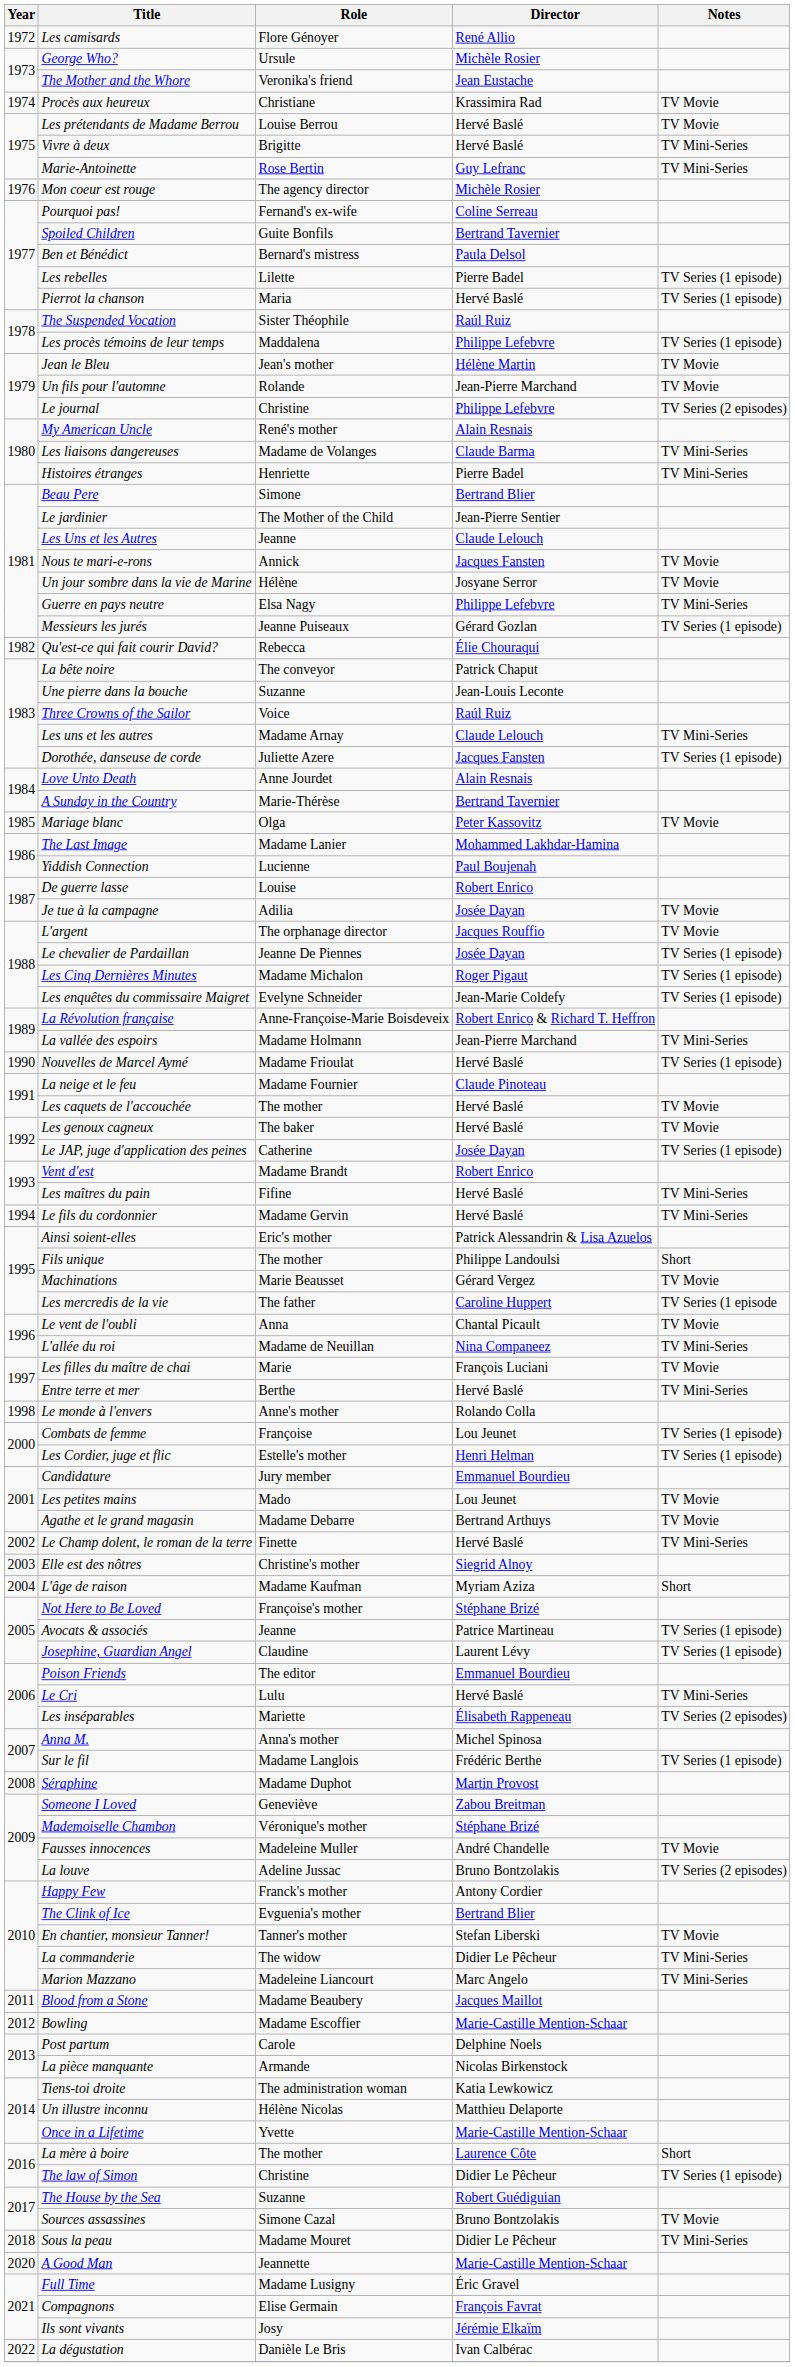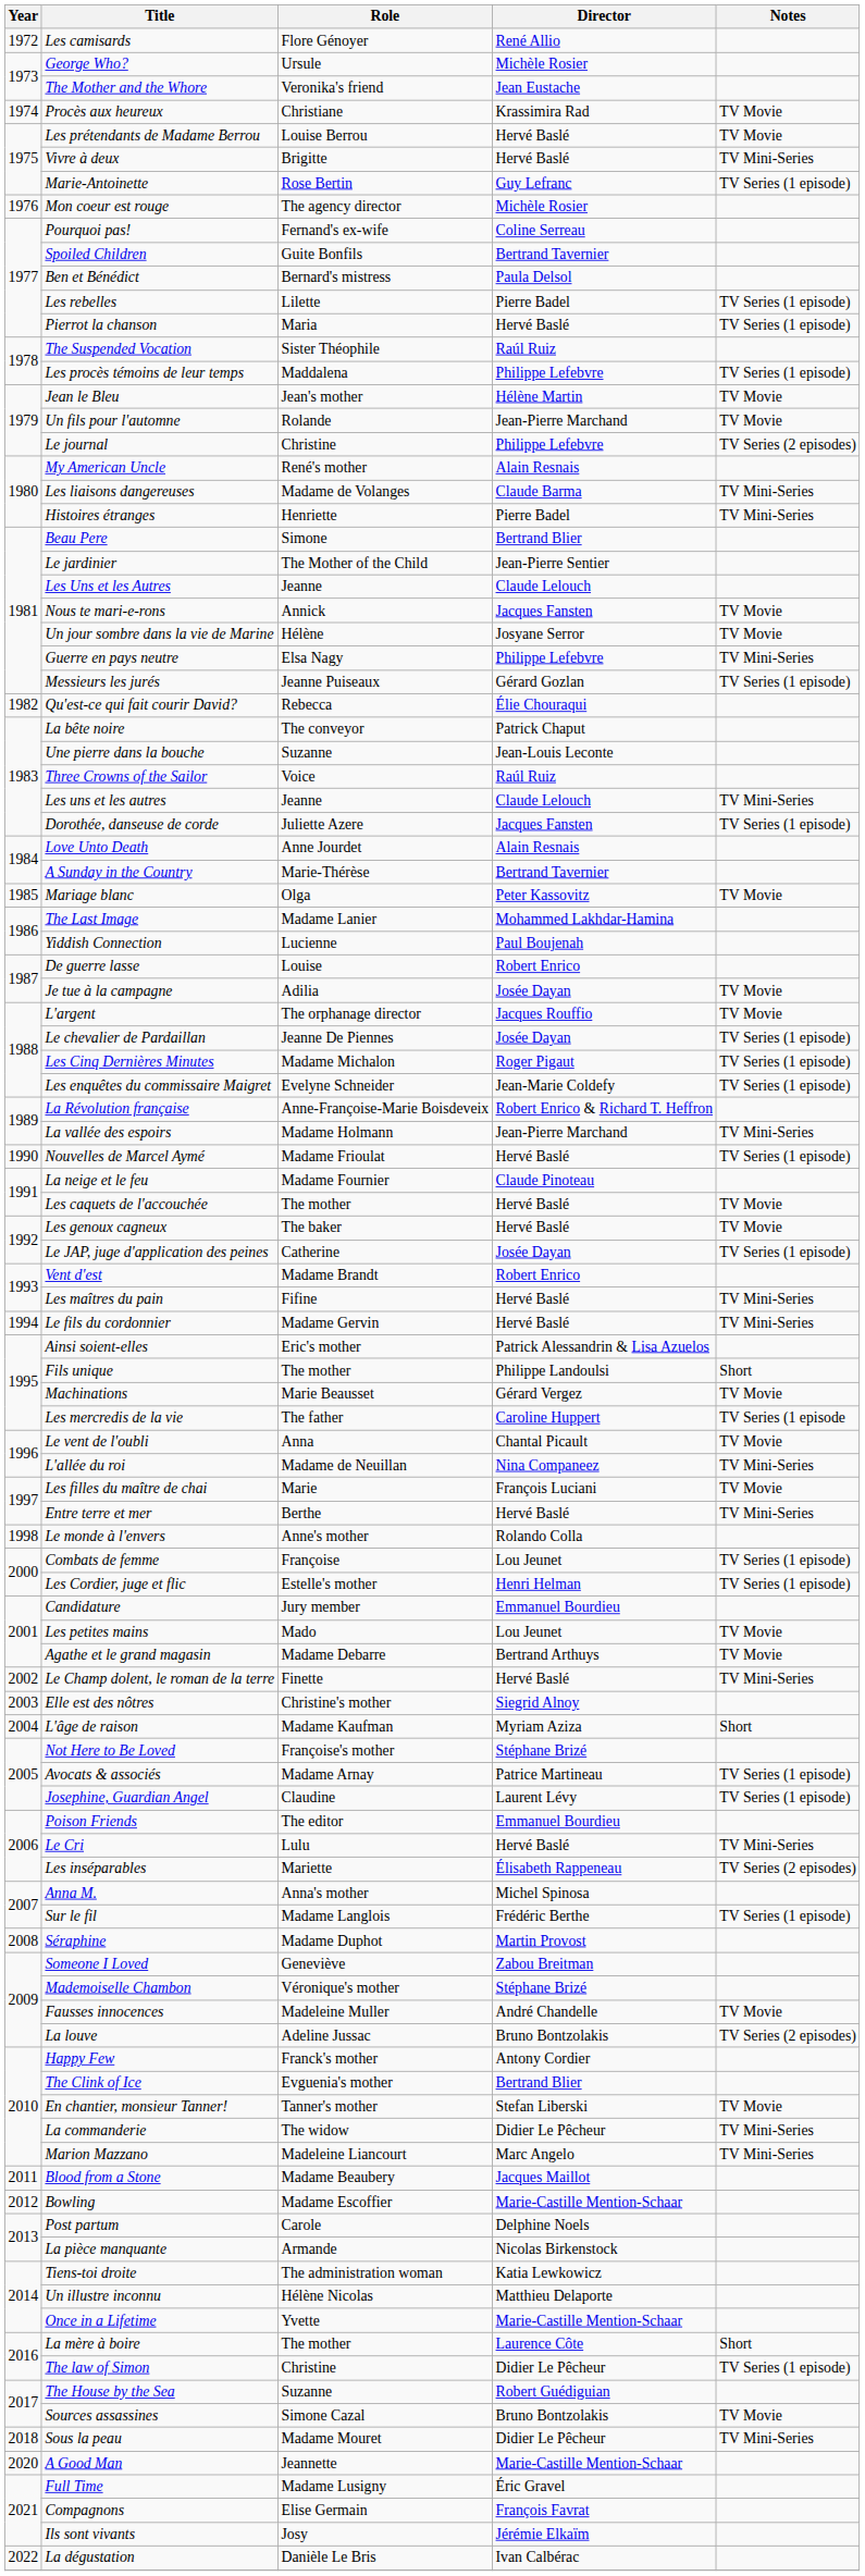Marie-Antoinette | Notes: TV Mini-Series -> TV Series (1 episode)
Les uns et les autres | Role: Madame Arnay -> Jeanne
Avocats & associés | Role: Jeanne -> Madame Arnay
